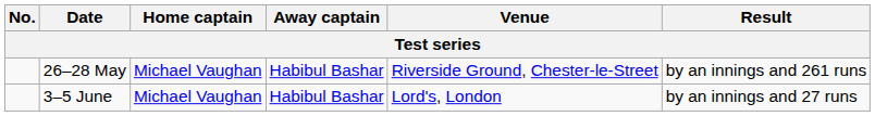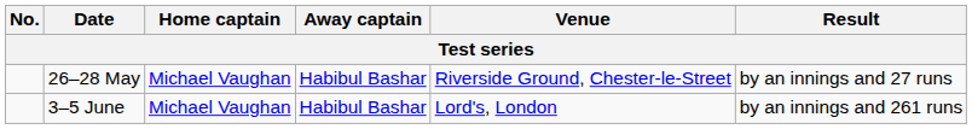26–28 May | Result: by an innings and 261 runs -> by an innings and 27 runs
3–5 June | Result: by an innings and 27 runs -> by an innings and 261 runs
